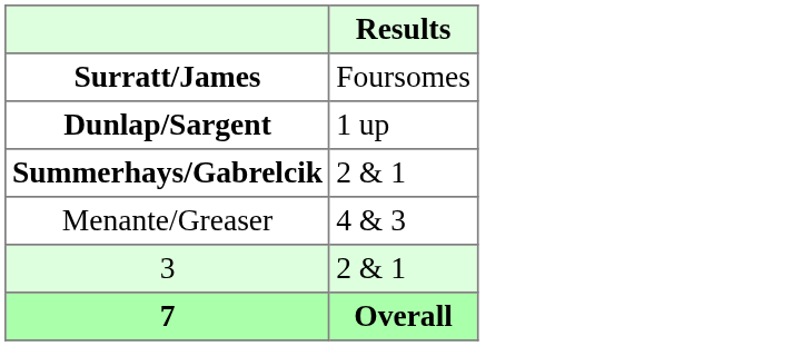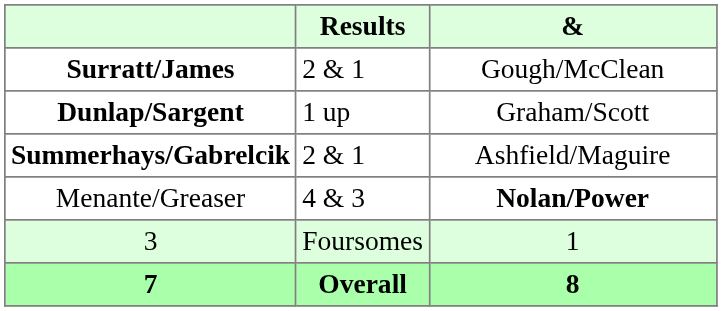+ column: & | Gough/McClean | Graham/Scott | Ashfield/Maguire | Nolan/Power | 1 | 8
Surratt/James | Results: Foursomes -> 2 & 1
3 | Results: 2 & 1 -> Foursomes
